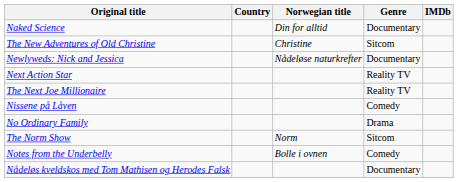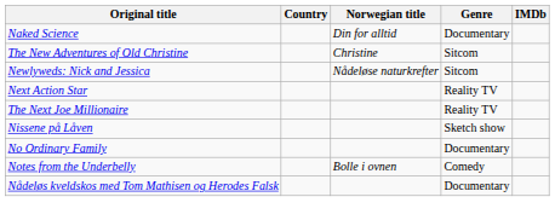Newlyweds: Nick and Jessica | Genre: Documentary -> Sitcom
Nissene på Låven | Genre: Comedy -> Sketch show
No Ordinary Family | Genre: Drama -> Documentary
- row: The Norm Show | Norm | Sitcom
